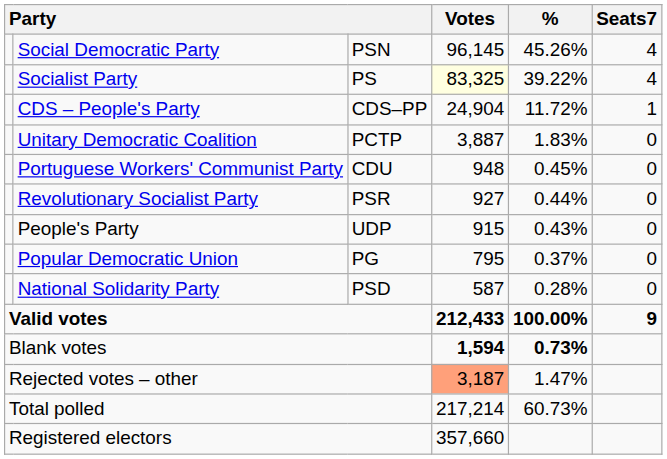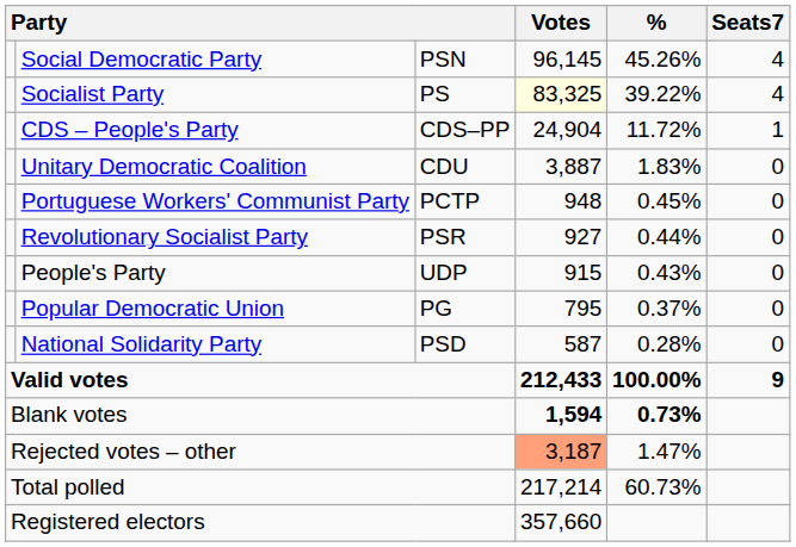Unitary Democratic Coalition | column 3: PCTP -> CDU
Portuguese Workers' Communist Party | column 3: CDU -> PCTP
